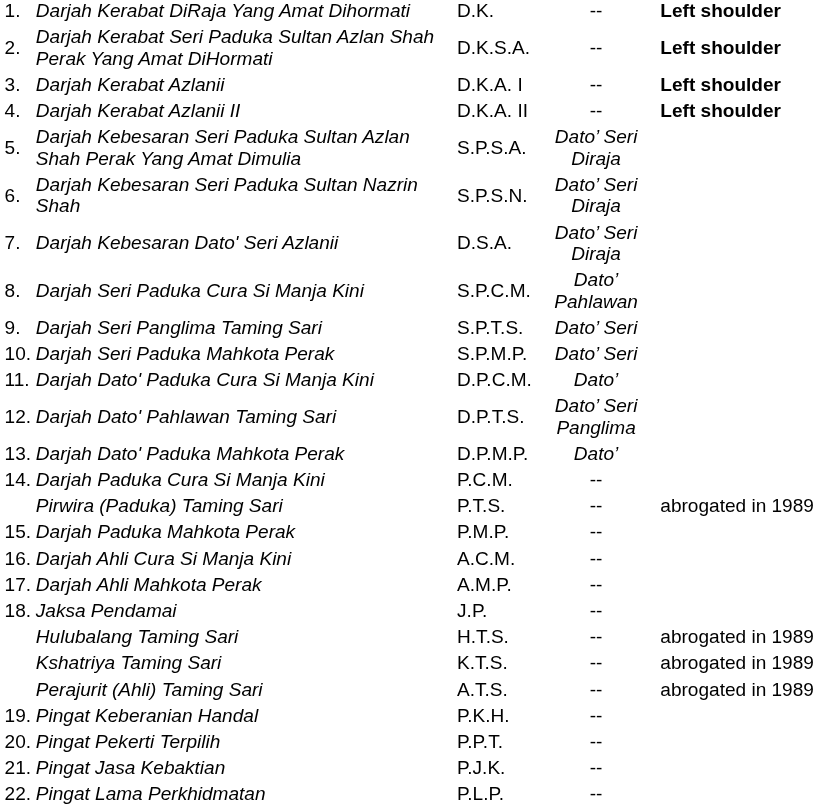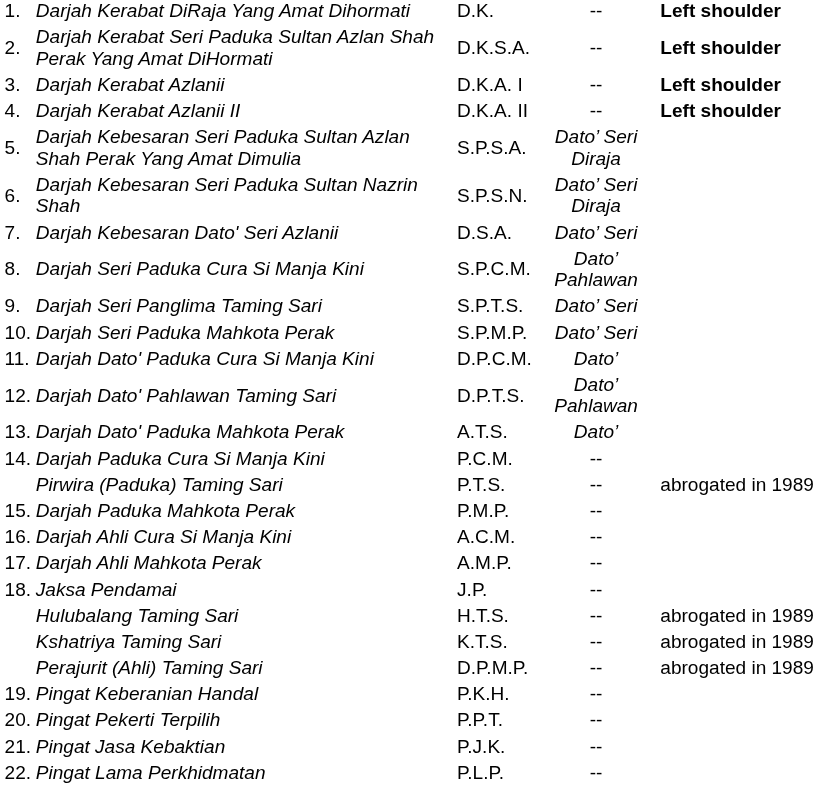Darjah Kebesaran Dato' Seri Azlanii | column 4: Dato’ Seri Diraja -> Dato’ Seri
Darjah Dato' Pahlawan Taming Sari | column 4: Dato’ Seri Panglima -> Dato’ Pahlawan
Darjah Dato' Paduka Mahkota Perak | column 3: D.P.M.P. -> A.T.S.
Perajurit (Ahli) Taming Sari | column 3: A.T.S. -> D.P.M.P.
